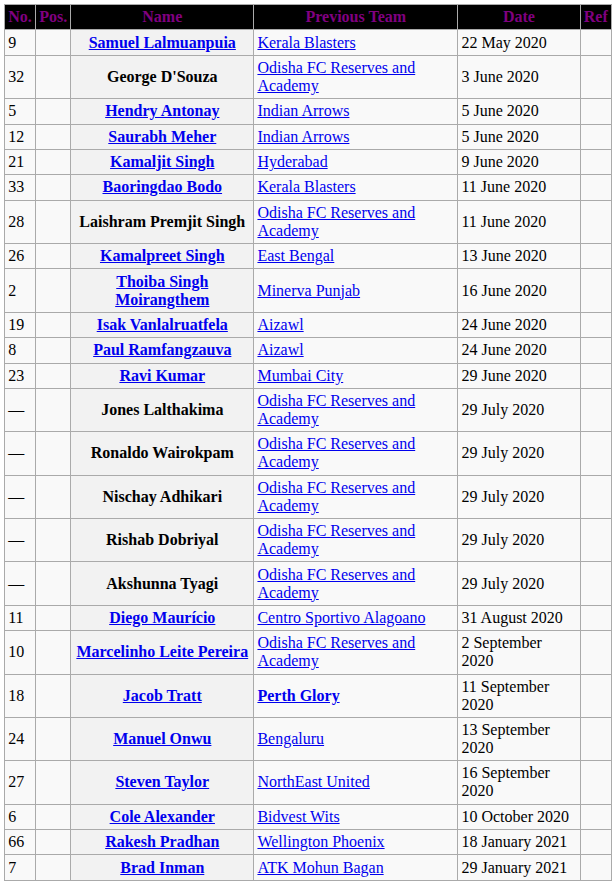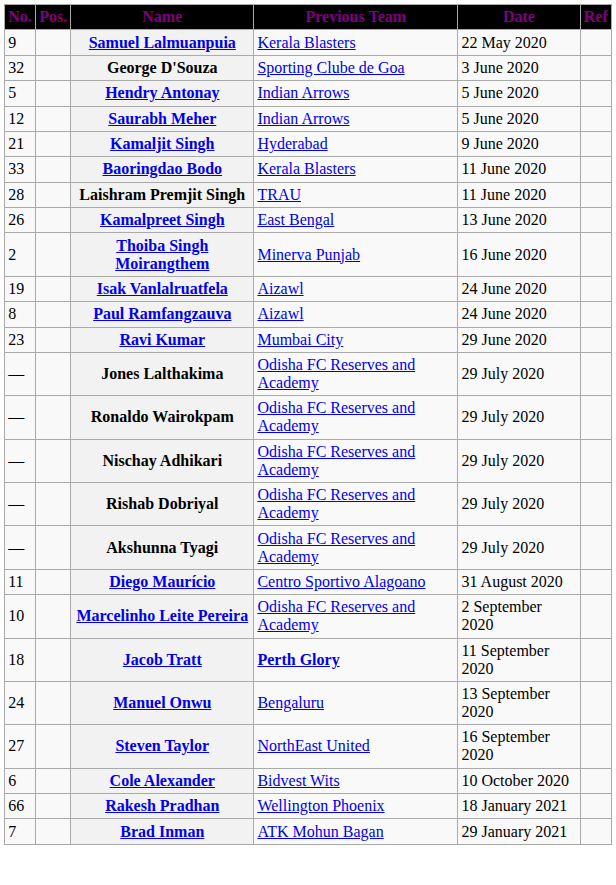George D'Souza | Previous Team: Odisha FC Reserves and Academy -> Sporting Clube de Goa
Laishram Premjit Singh | Previous Team: Odisha FC Reserves and Academy -> TRAU
